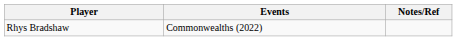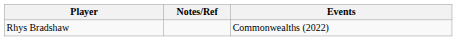columns swapped: Events <-> Notes/Ref
